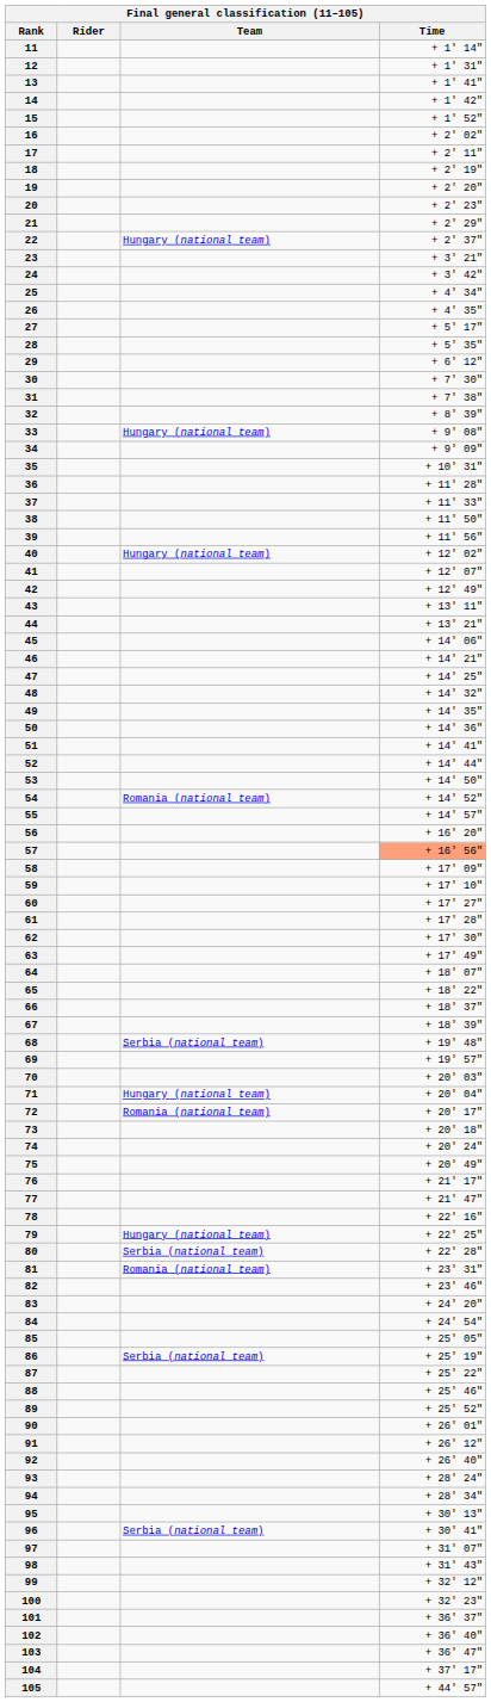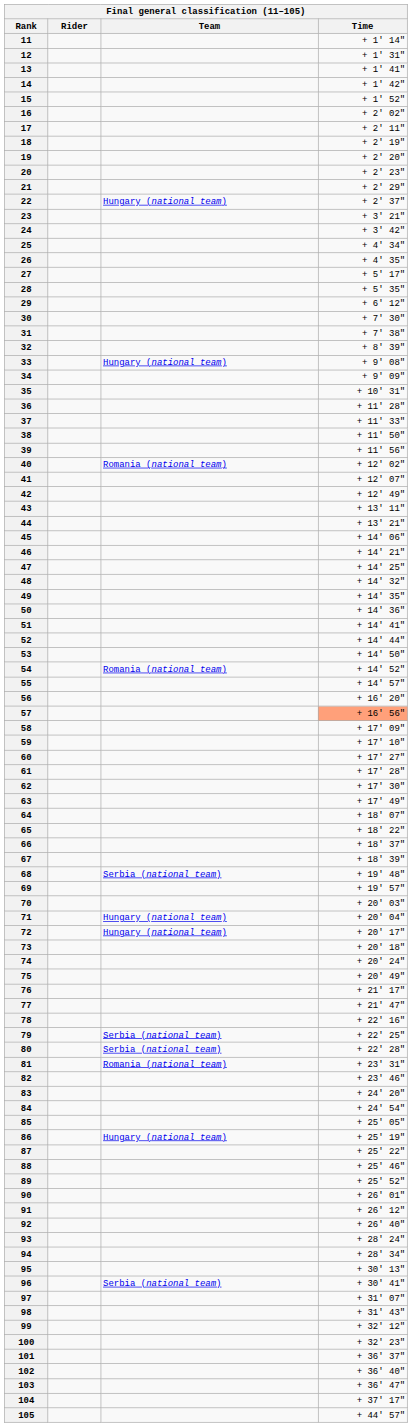40 | Team: Hungary (national team) -> Romania (national team)
72 | Team: Romania (national team) -> Hungary (national team)
79 | Team: Hungary (national team) -> Serbia (national team)
86 | Team: Serbia (national team) -> Hungary (national team)
